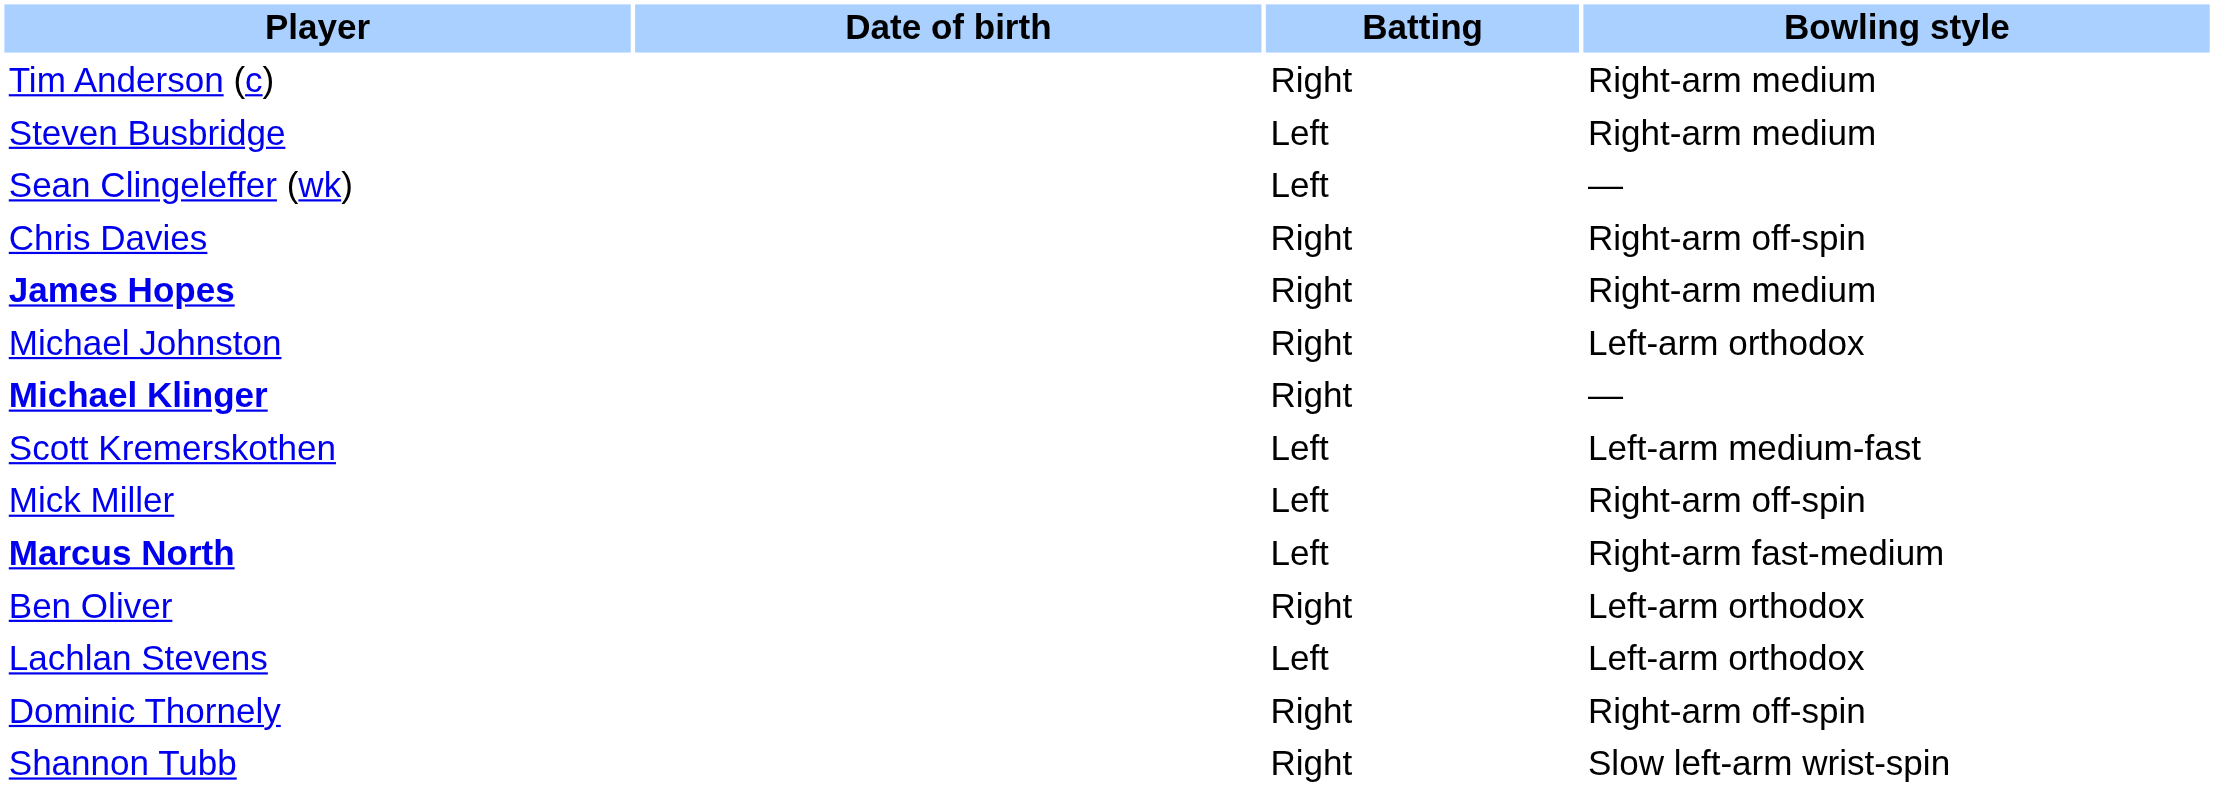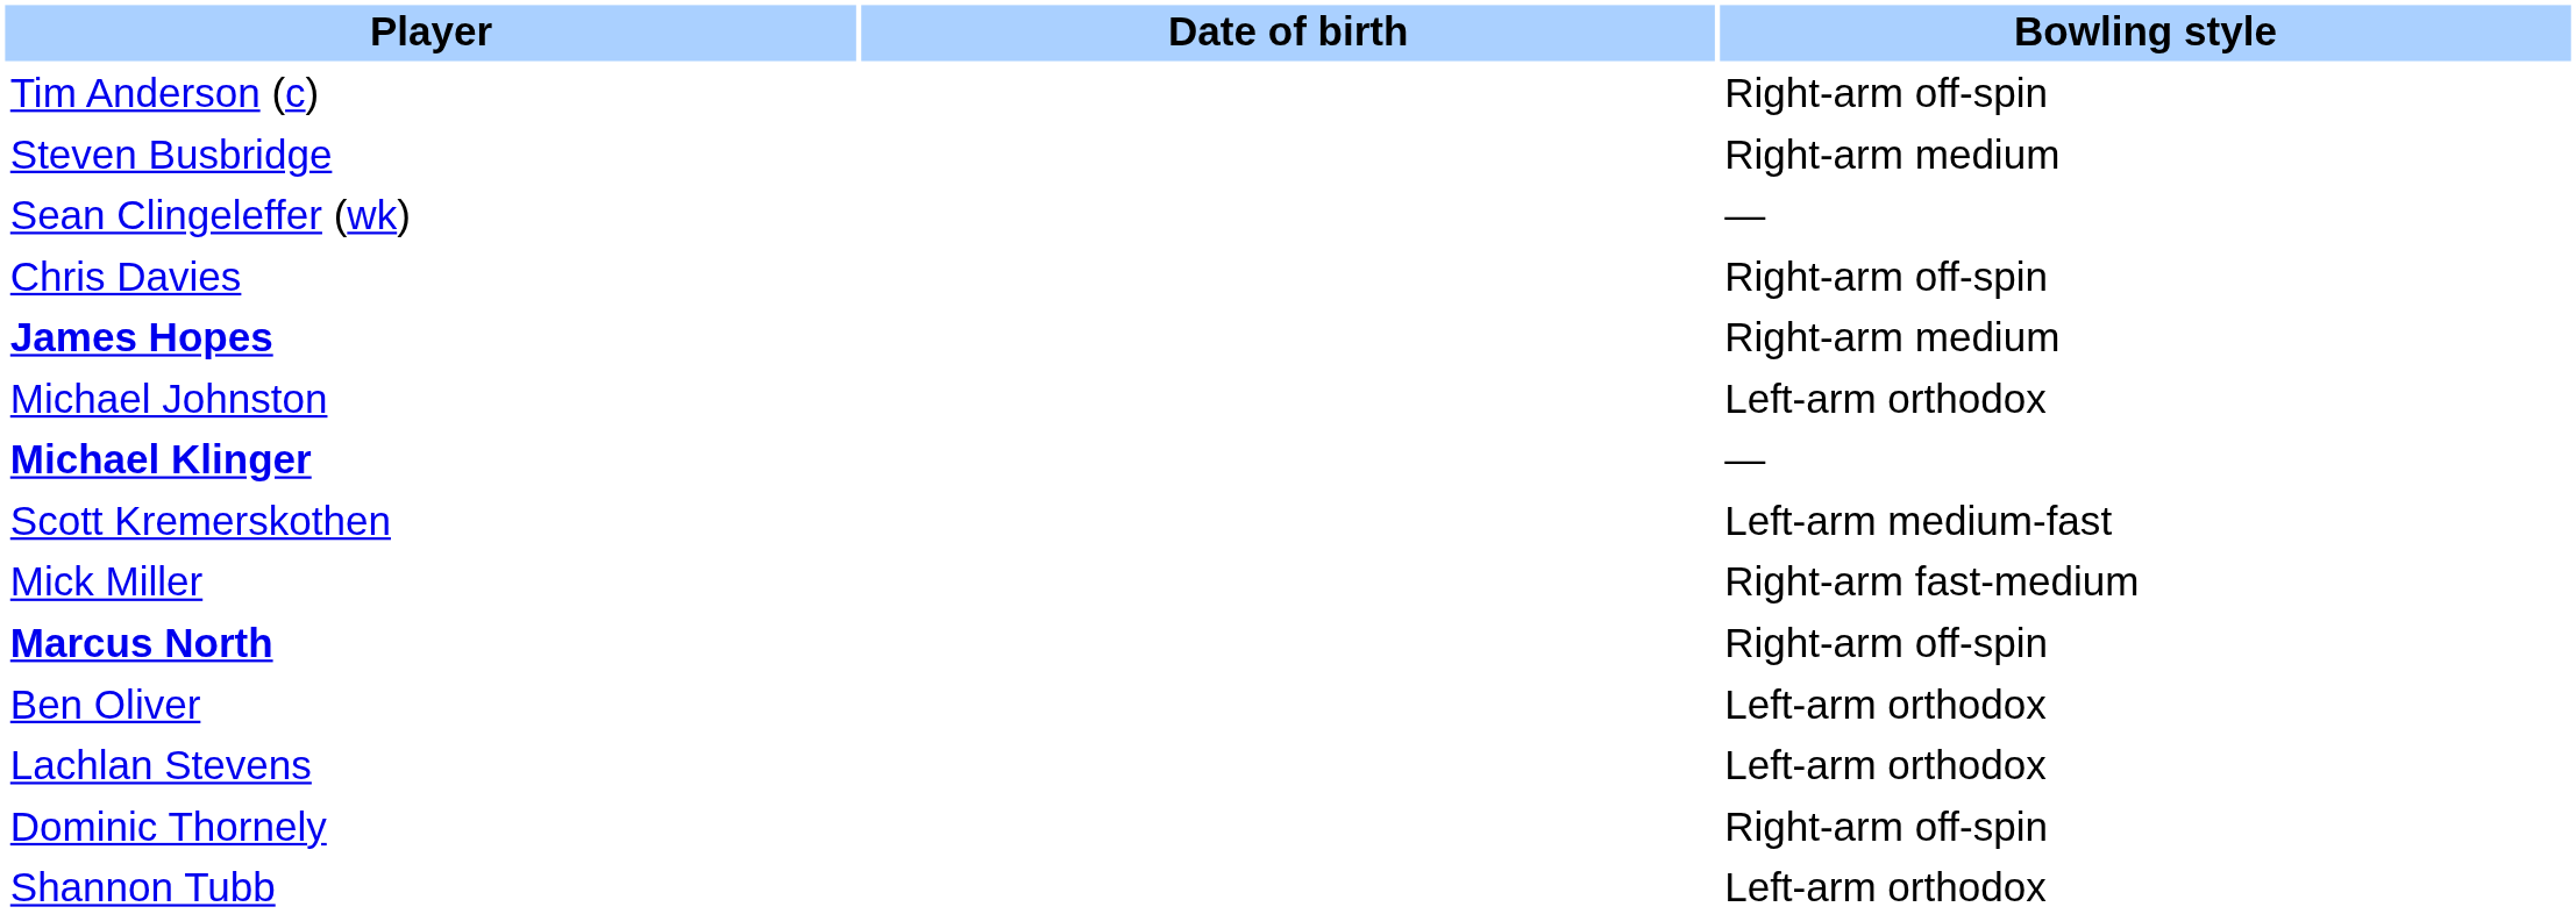- column: Batting | Right | Left | Left | Right | Right | Right | Right | Left | Left | Left | Right | Left | Right | Right
Tim Anderson (c) | Bowling style: Right-arm medium -> Right-arm off-spin
Mick Miller | Bowling style: Right-arm off-spin -> Right-arm fast-medium
Marcus North | Bowling style: Right-arm fast-medium -> Right-arm off-spin
Shannon Tubb | Bowling style: Slow left-arm wrist-spin -> Left-arm orthodox
